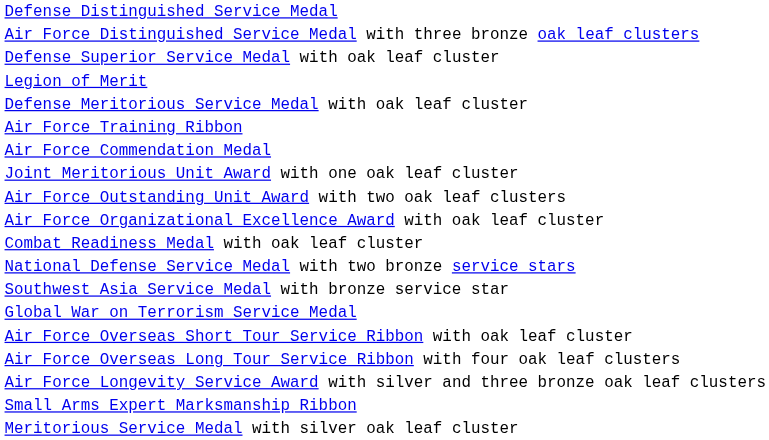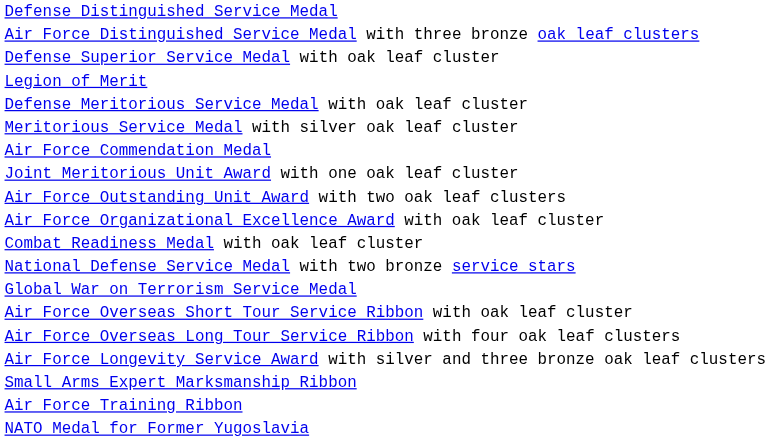rows swapped: Meritorious Service Medal with silver oak leaf cluster <-> Air Force Training Ribbon
- row: Southwest Asia Service Medal with bronze service star
+ row: NATO Medal for Former Yugoslavia
